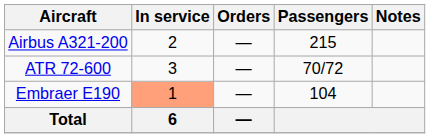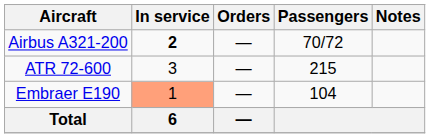Airbus A321-200 | In service: normal -> bold
Airbus A321-200 | Passengers: 215 -> 70/72
ATR 72-600 | Passengers: 70/72 -> 215
